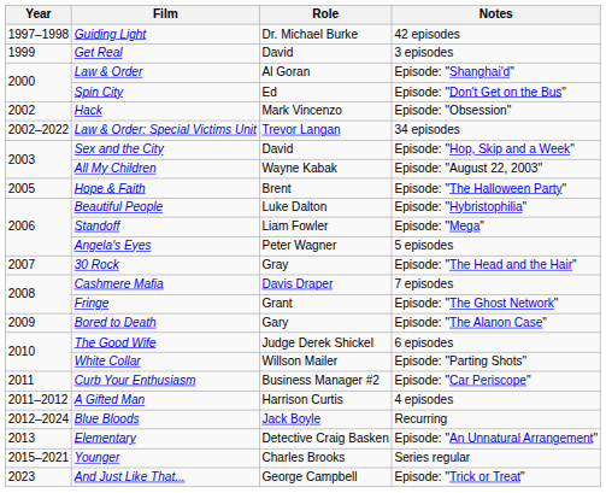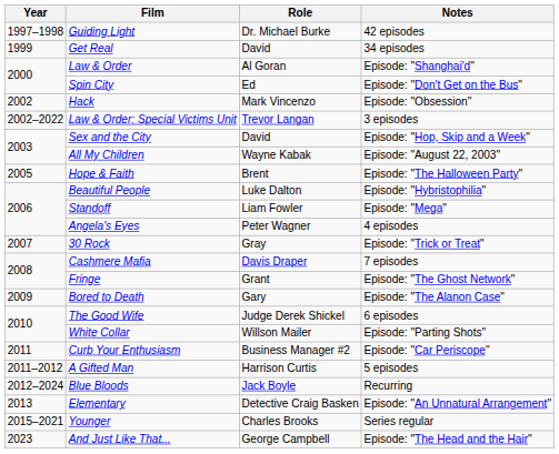Get Real | Notes: 3 episodes -> 34 episodes
Law & Order: Special Victims Unit | Notes: 34 episodes -> 3 episodes
Angela's Eyes | Notes: 5 episodes -> 4 episodes
30 Rock | Notes: Episode: "The Head and the Hair" -> Episode: "Trick or Treat"
A Gifted Man | Notes: 4 episodes -> 5 episodes
And Just Like That... | Notes: Episode: "Trick or Treat" -> Episode: "The Head and the Hair"
